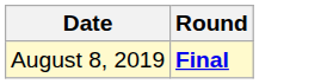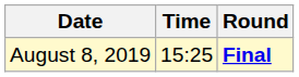+ column: Time | 15:25
